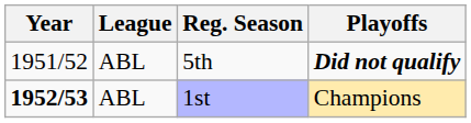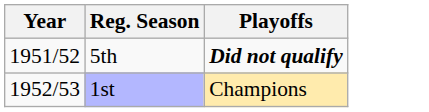- column: League | ABL | ABL
1st | Year: bold -> normal
